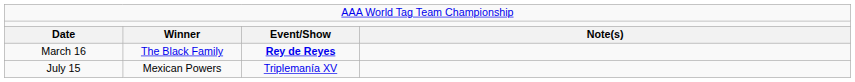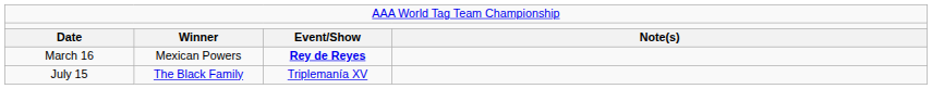March 16 | column 2: The Black Family -> Mexican Powers
July 15 | column 2: Mexican Powers -> The Black Family
